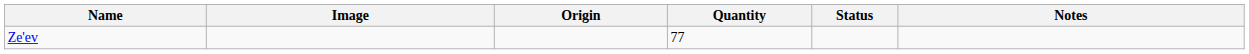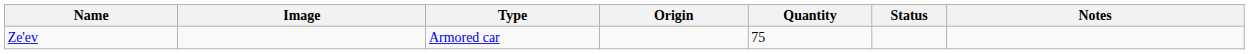+ column: Type | Armored car
Ze'ev | Quantity: 77 -> 75
